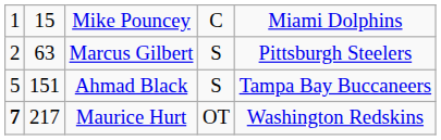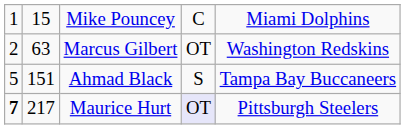Marcus Gilbert | column 4: S -> OT
Marcus Gilbert | column 5: Pittsburgh Steelers -> Washington Redskins
Maurice Hurt | column 4: no background -> lavender background
Maurice Hurt | column 5: Washington Redskins -> Pittsburgh Steelers
